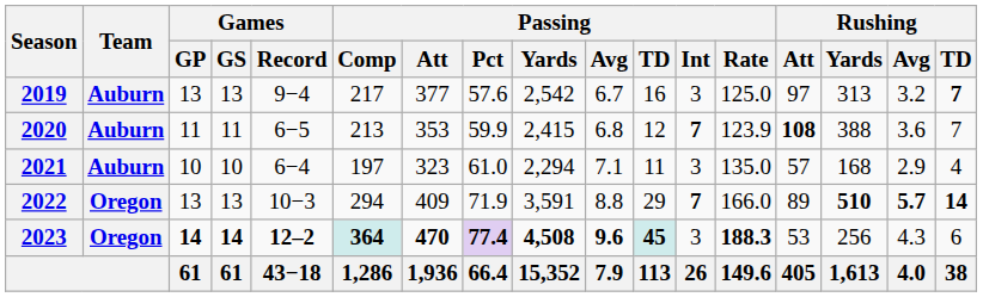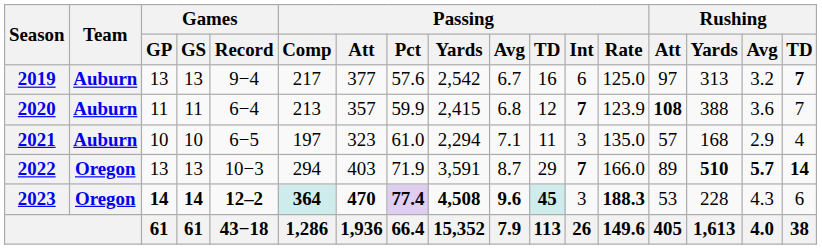2019 | Passing / Int: 3 -> 6
2020 | Games / Record: 6−5 -> 6−4
2020 | Passing / Att: 353 -> 357
2021 | Games / Record: 6−4 -> 6−5
2022 | Passing / Att: 409 -> 403
2022 | Passing / Avg: 8.8 -> 8.7
2023 | Rushing / Yards: 256 -> 228
